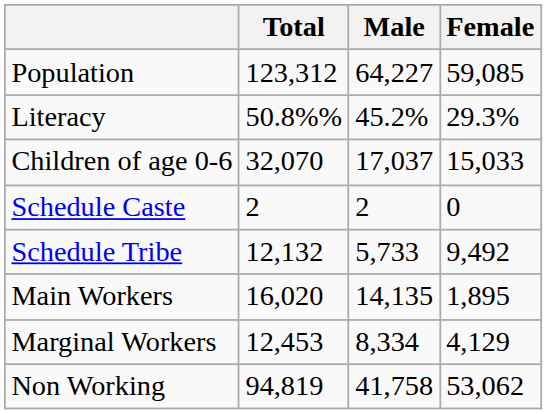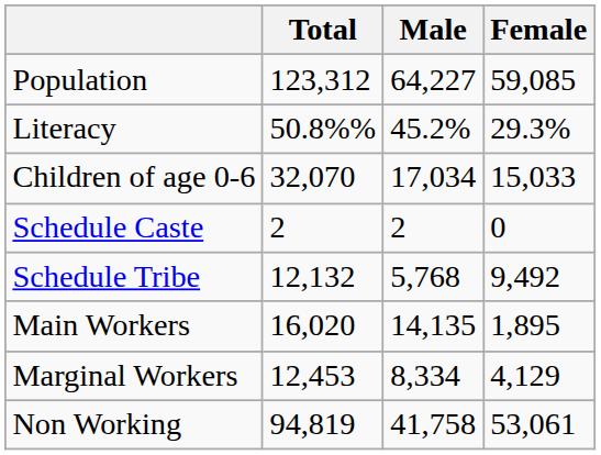Children of age 0-6 | Male: 17,037 -> 17,034
Schedule Tribe | Male: 5,733 -> 5,768
Non Working | Female: 53,062 -> 53,061
